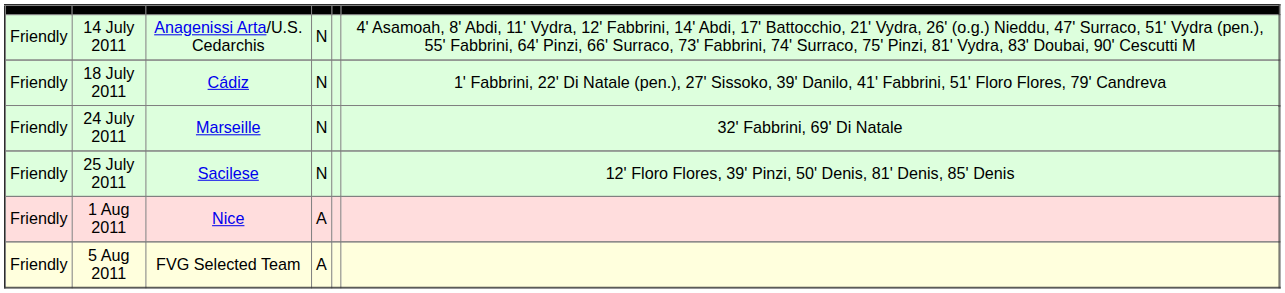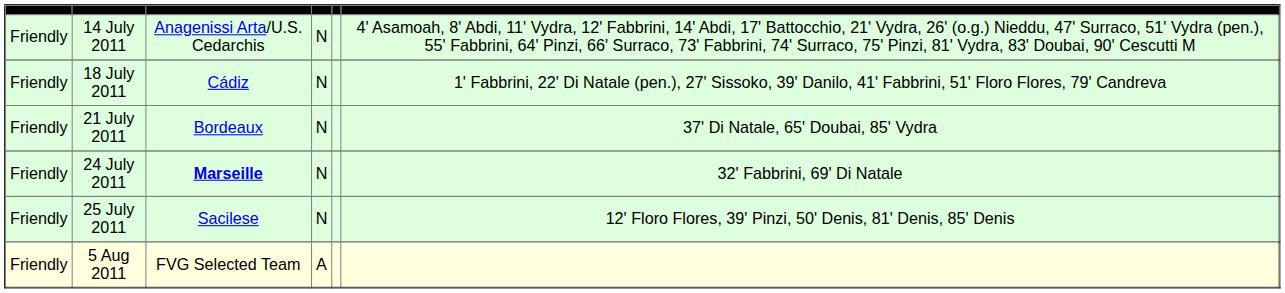+ row: Friendly | 21 July 2011 | Bordeaux | N | 37' Di Natale, 65' Doubai, 85' Vydra
24 July 2011 | column 3: normal -> bold
- row: Friendly | 1 Aug 2011 | Nice | A
